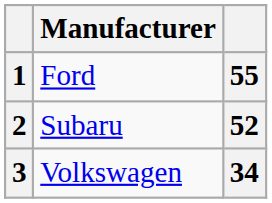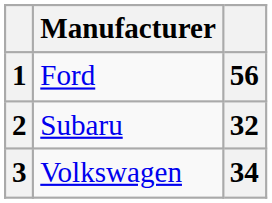1 | column 3: 55 -> 56
2 | column 3: 52 -> 32
